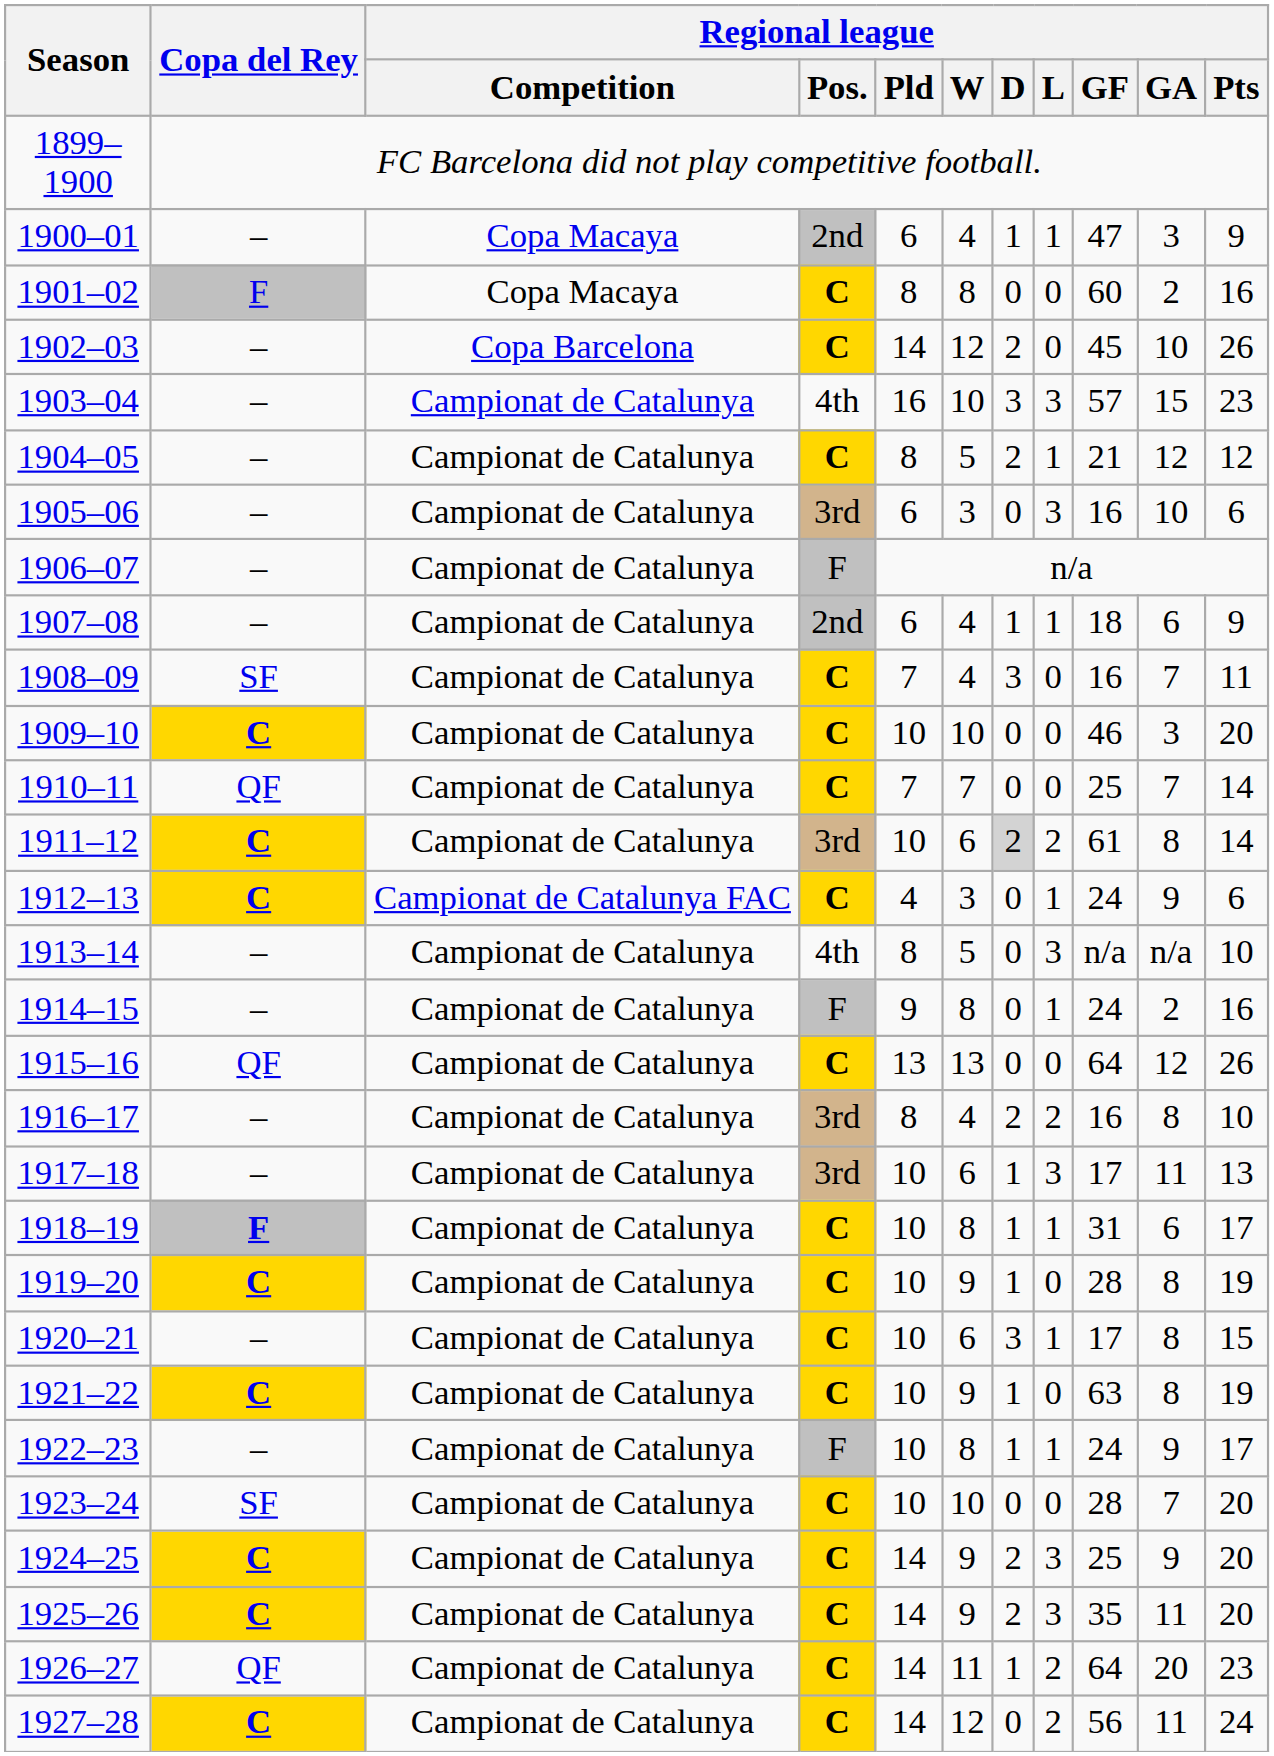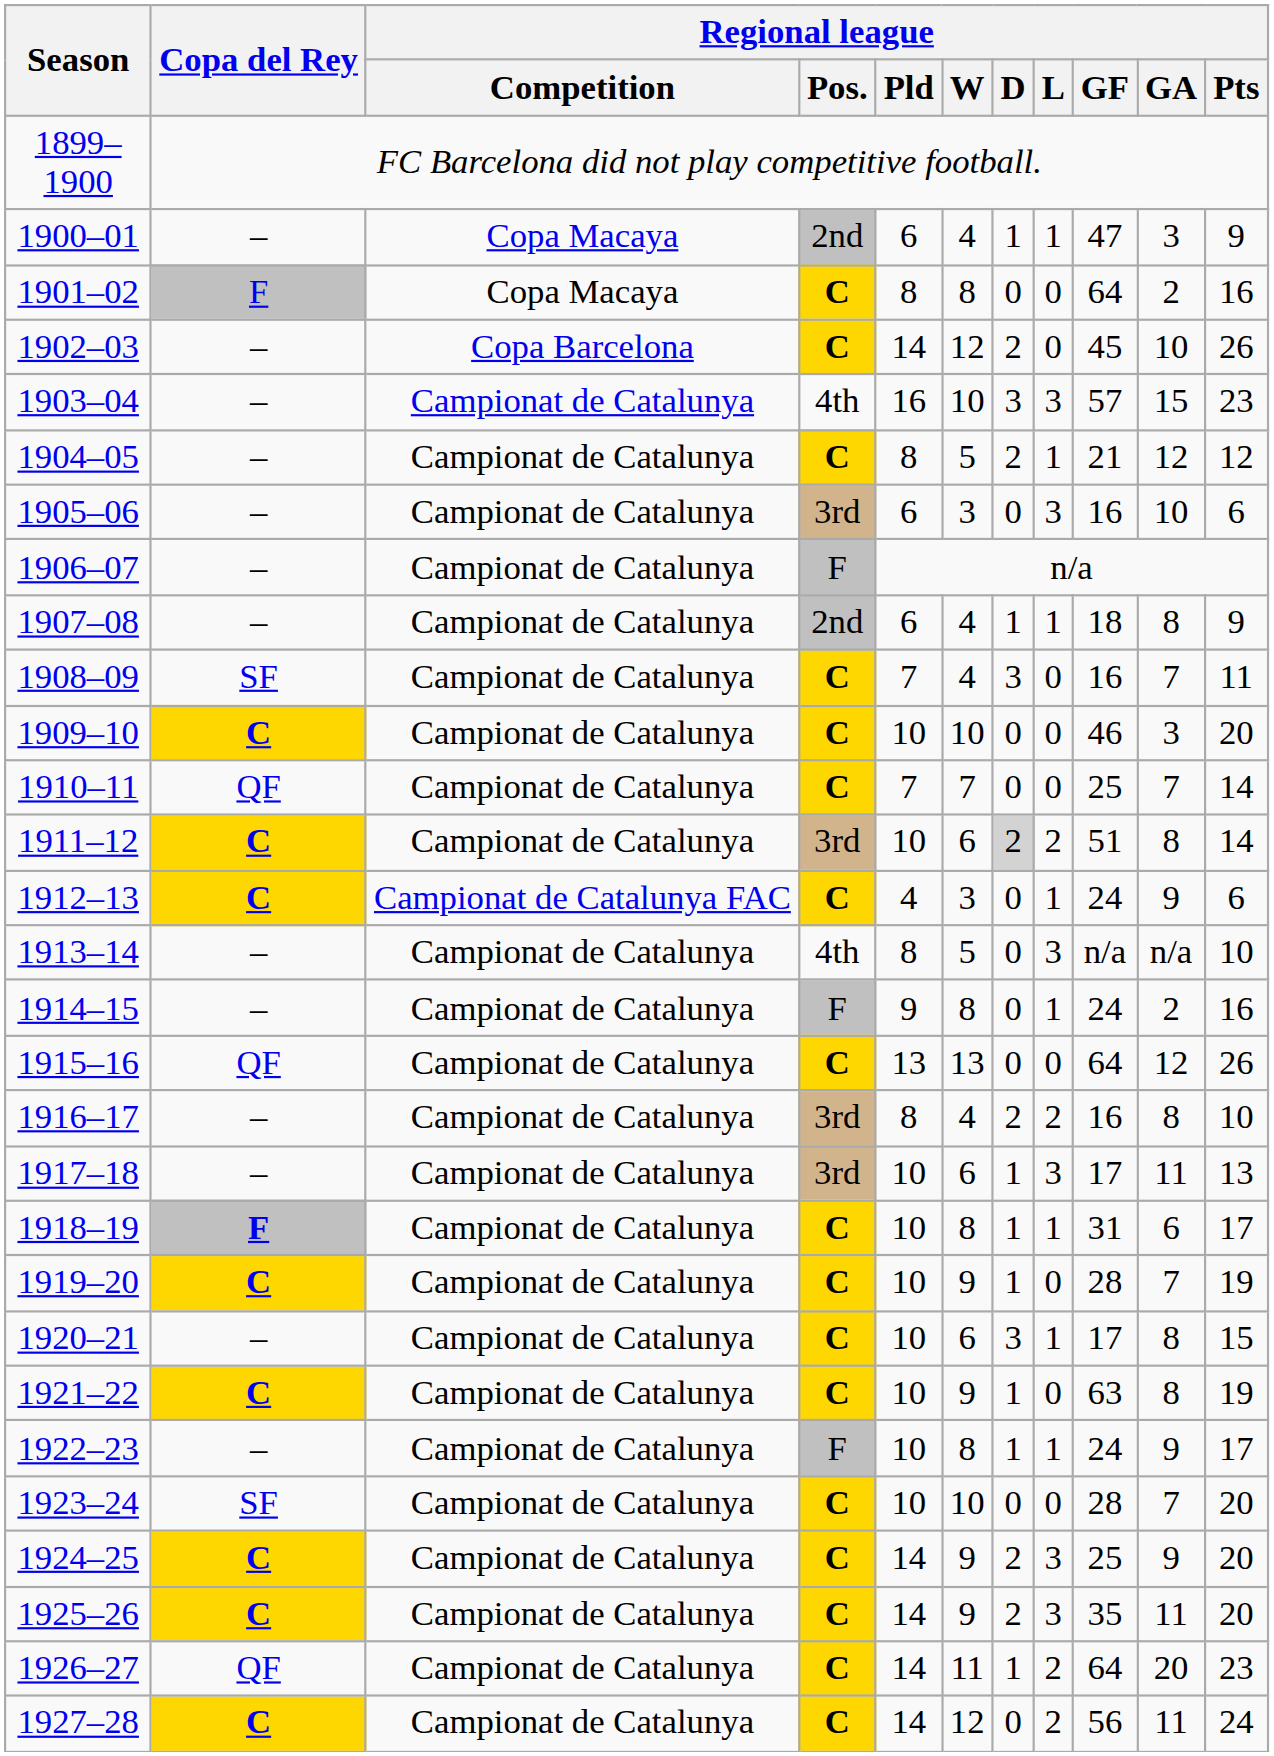1901–02 | Regional league / GF: 60 -> 64
1907–08 | Regional league / GA: 6 -> 8
1911–12 | Regional league / GF: 61 -> 51
1919–20 | Regional league / GA: 8 -> 7
